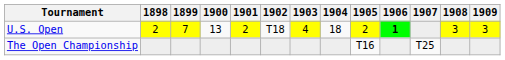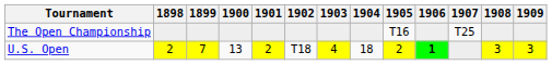rows swapped: U.S. Open <-> The Open Championship
